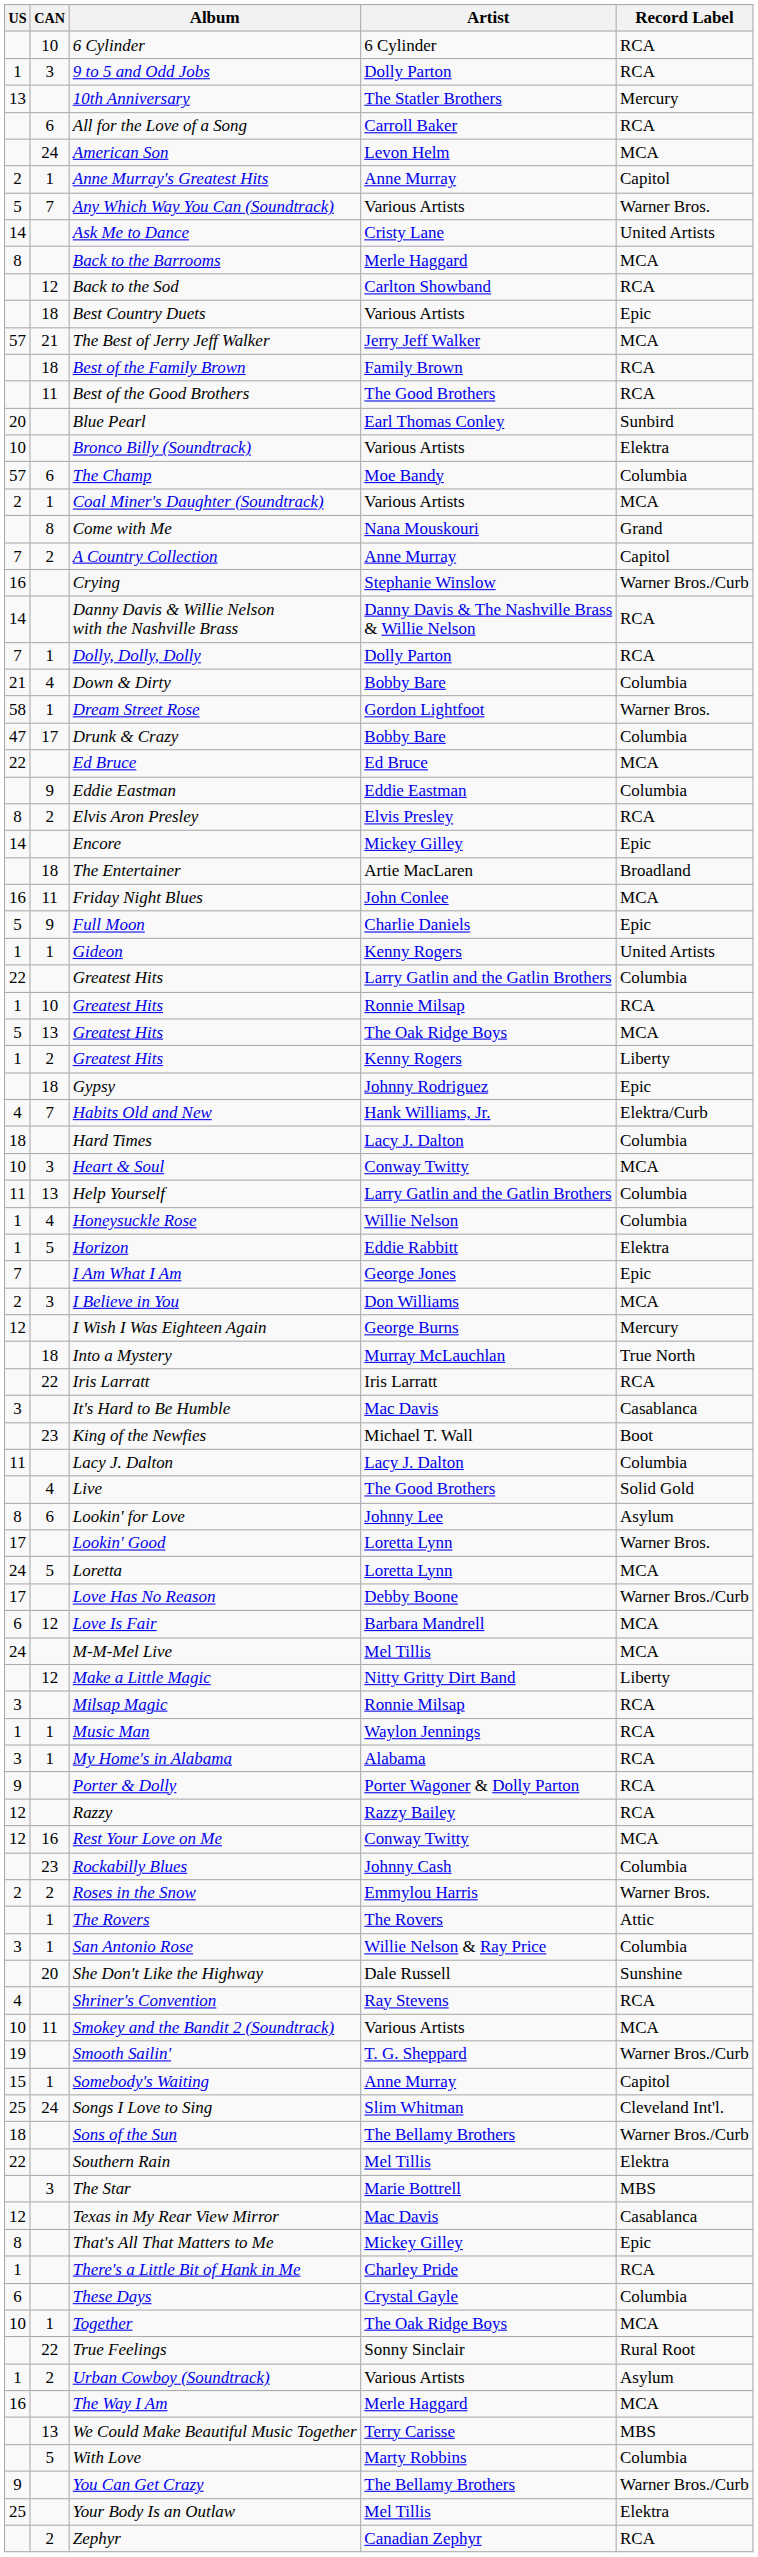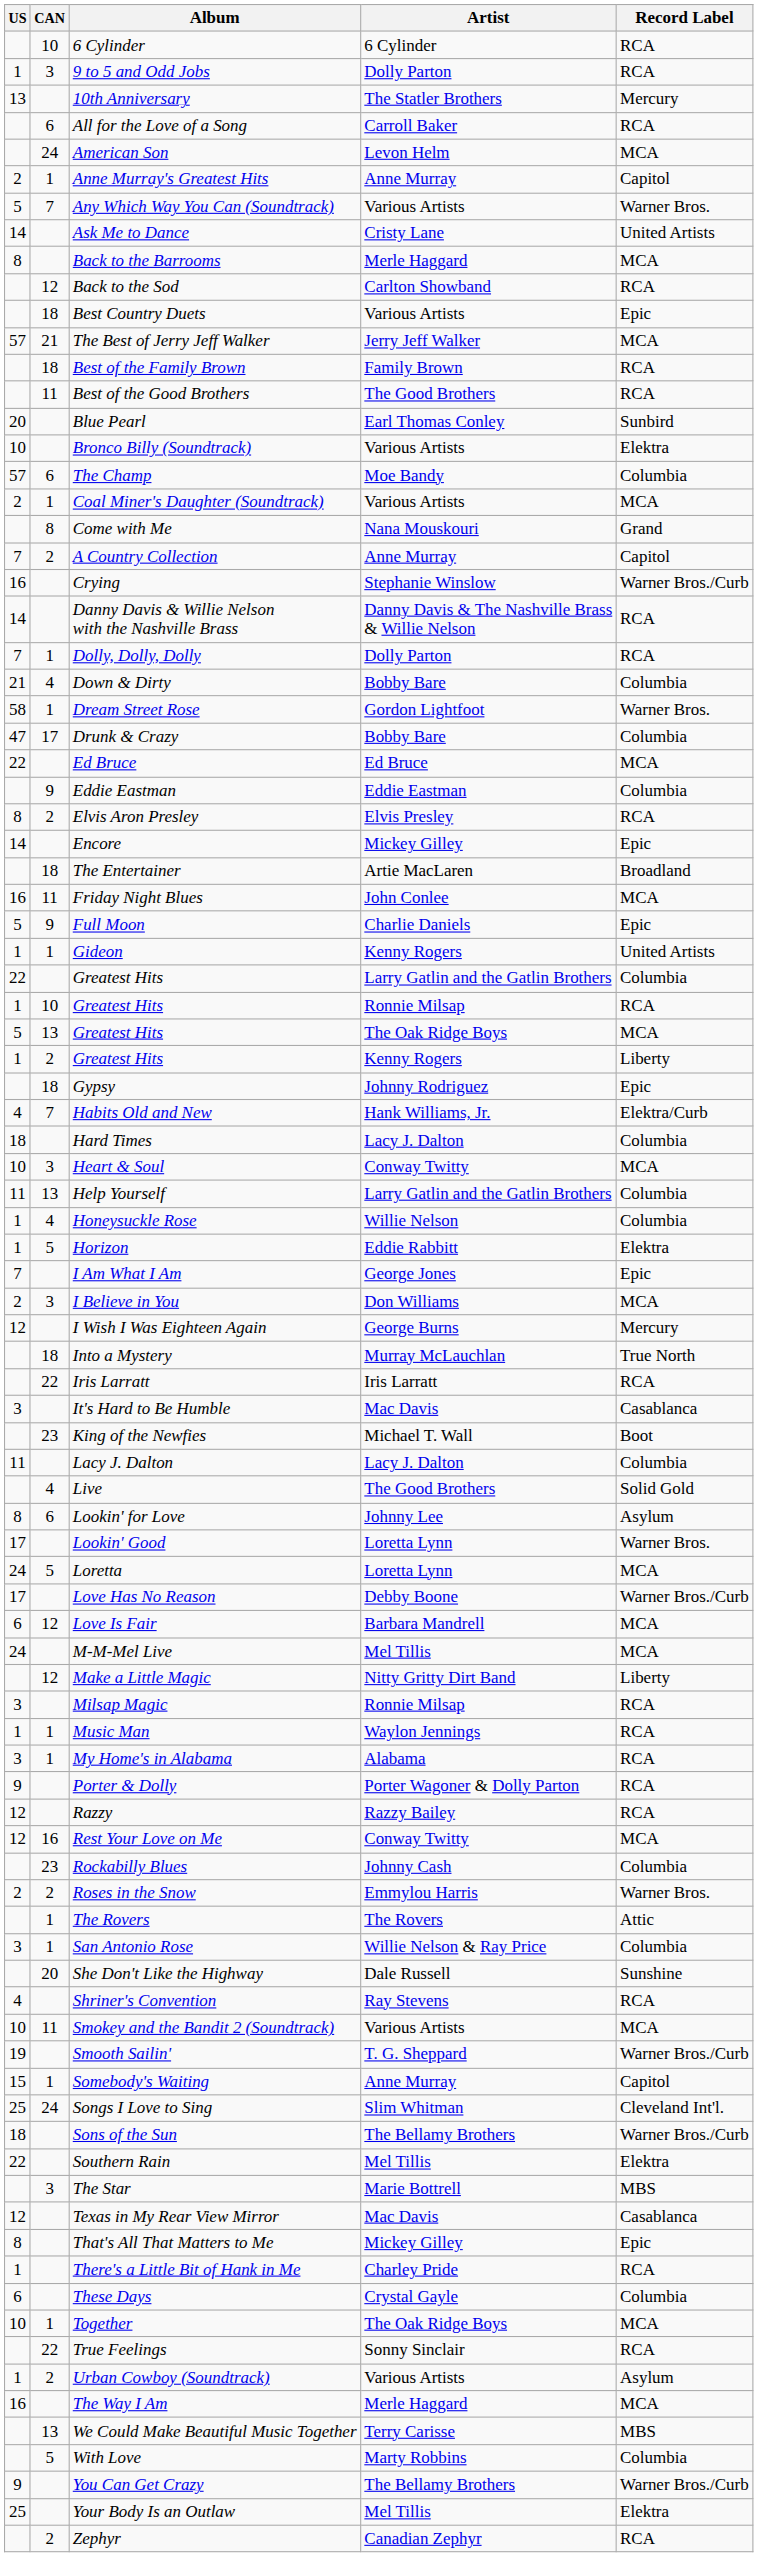True Feelings | Record Label: Rural Root -> RCA
